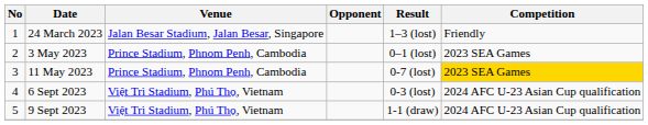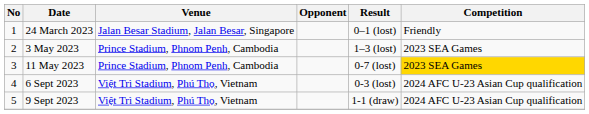24 March 2023 | Result: 1–3 (lost) -> 0–1 (lost)
3 May 2023 | Result: 0–1 (lost) -> 1–3 (lost)
